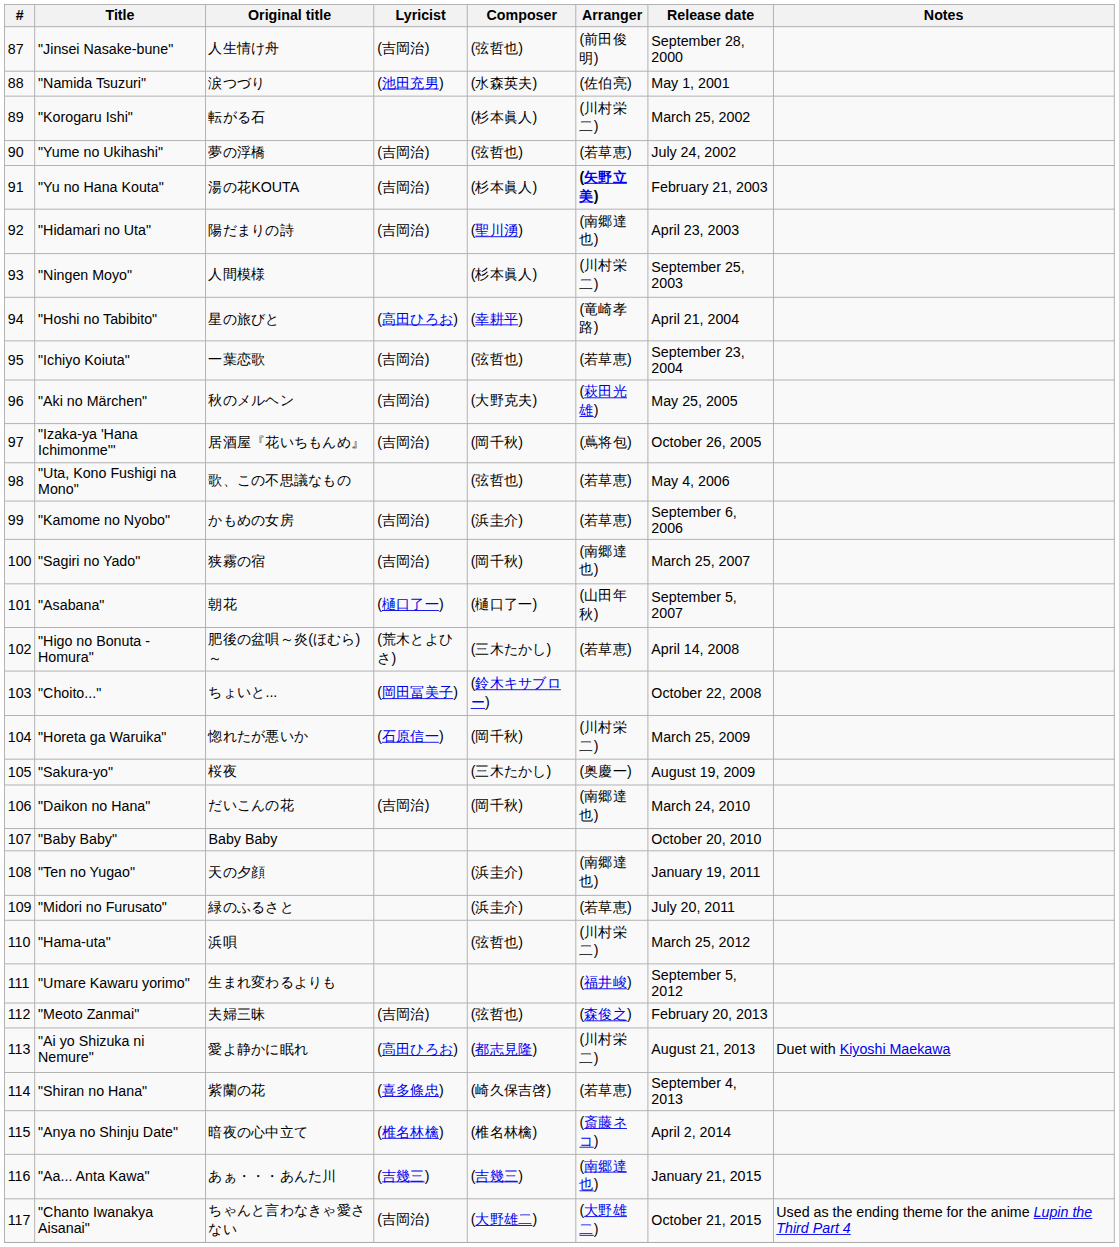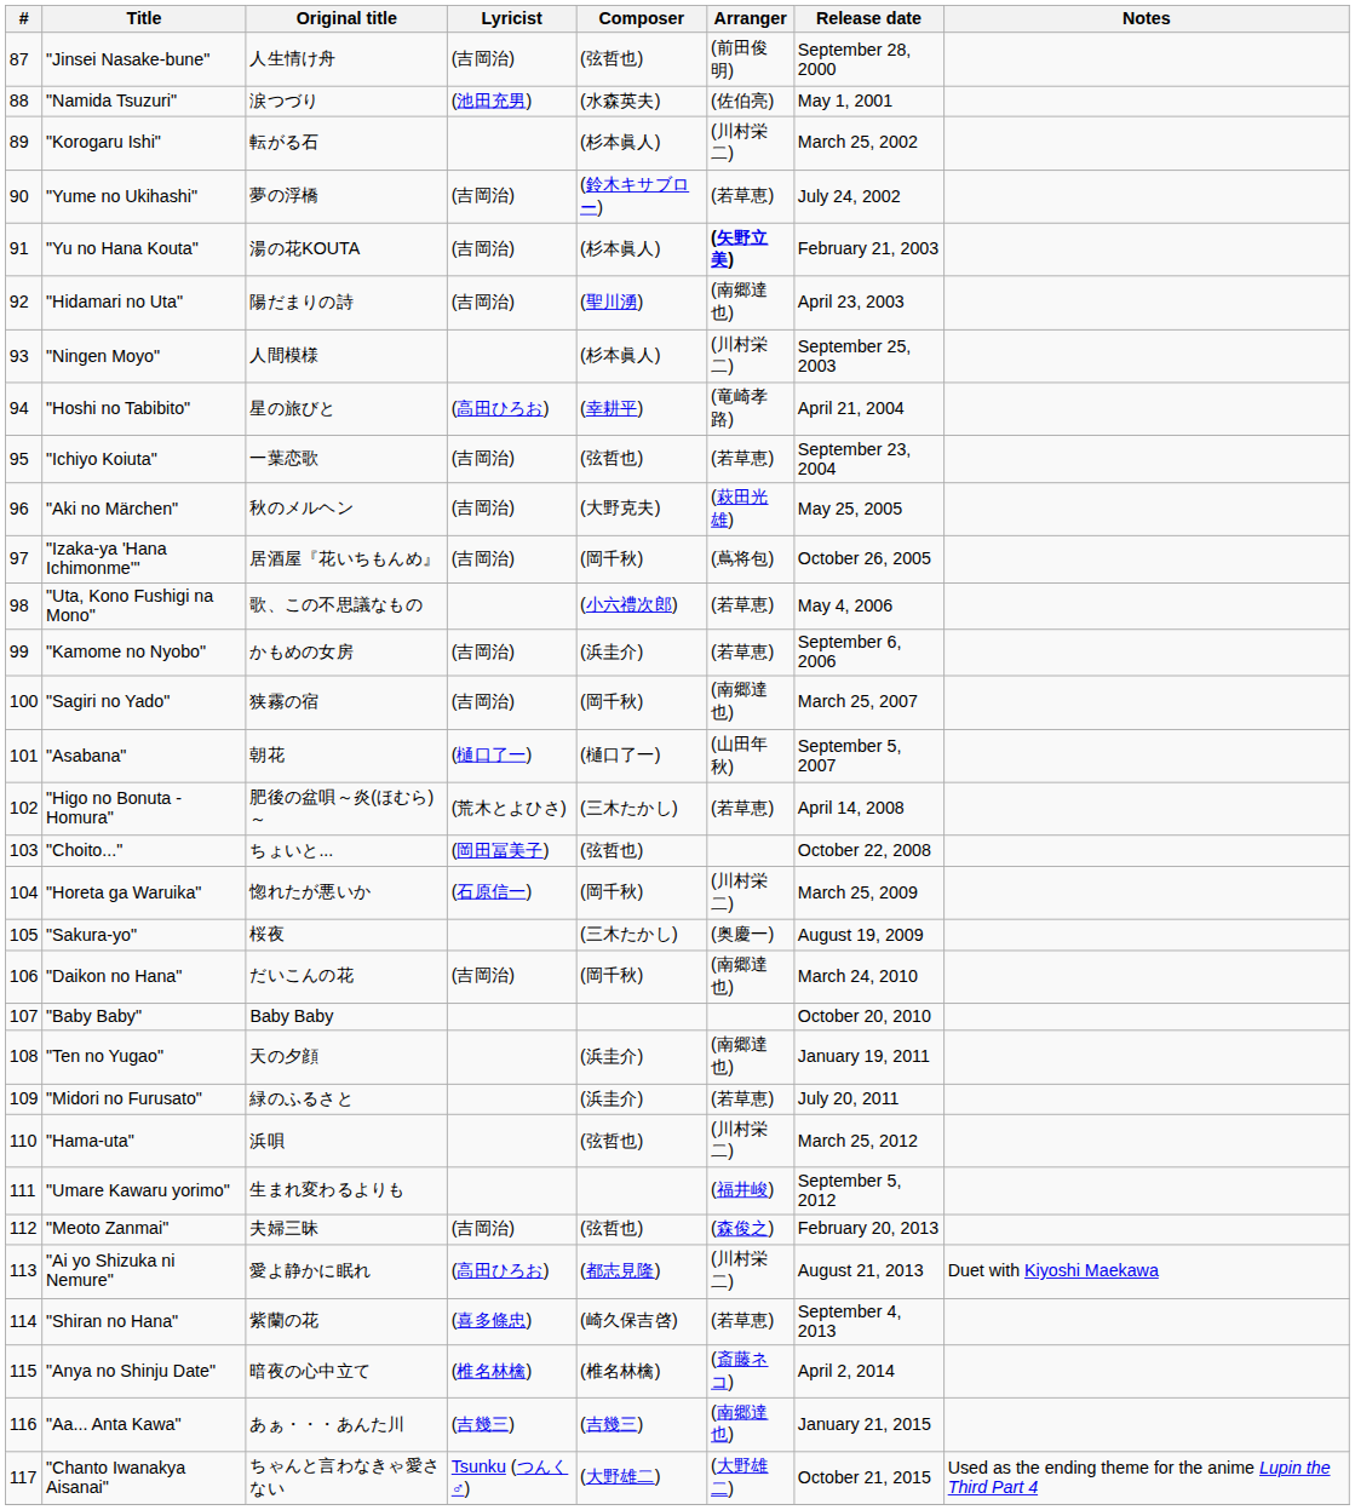"Yume no Ukihashi" | Composer: (弦哲也) -> (鈴木キサブロー)
"Uta, Kono Fushigi na Mono" | Composer: (弦哲也) -> (小六禮次郎)
"Choito..." | Composer: (鈴木キサブロー) -> (弦哲也)
"Chanto Iwanakya Aisanai" | Lyricist: (吉岡治) -> Tsunku (つんく♂)
